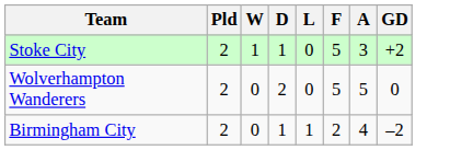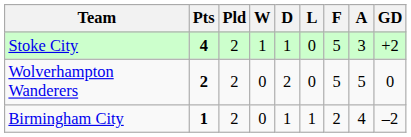+ column: Pts | 4 | 2 | 1
